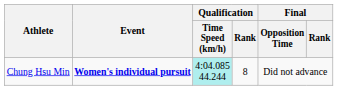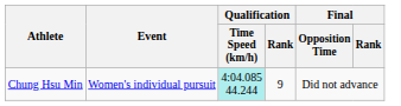Chung Hsu Min | Event: bold -> normal
Chung Hsu Min | Qualification / Rank: 8 -> 9
